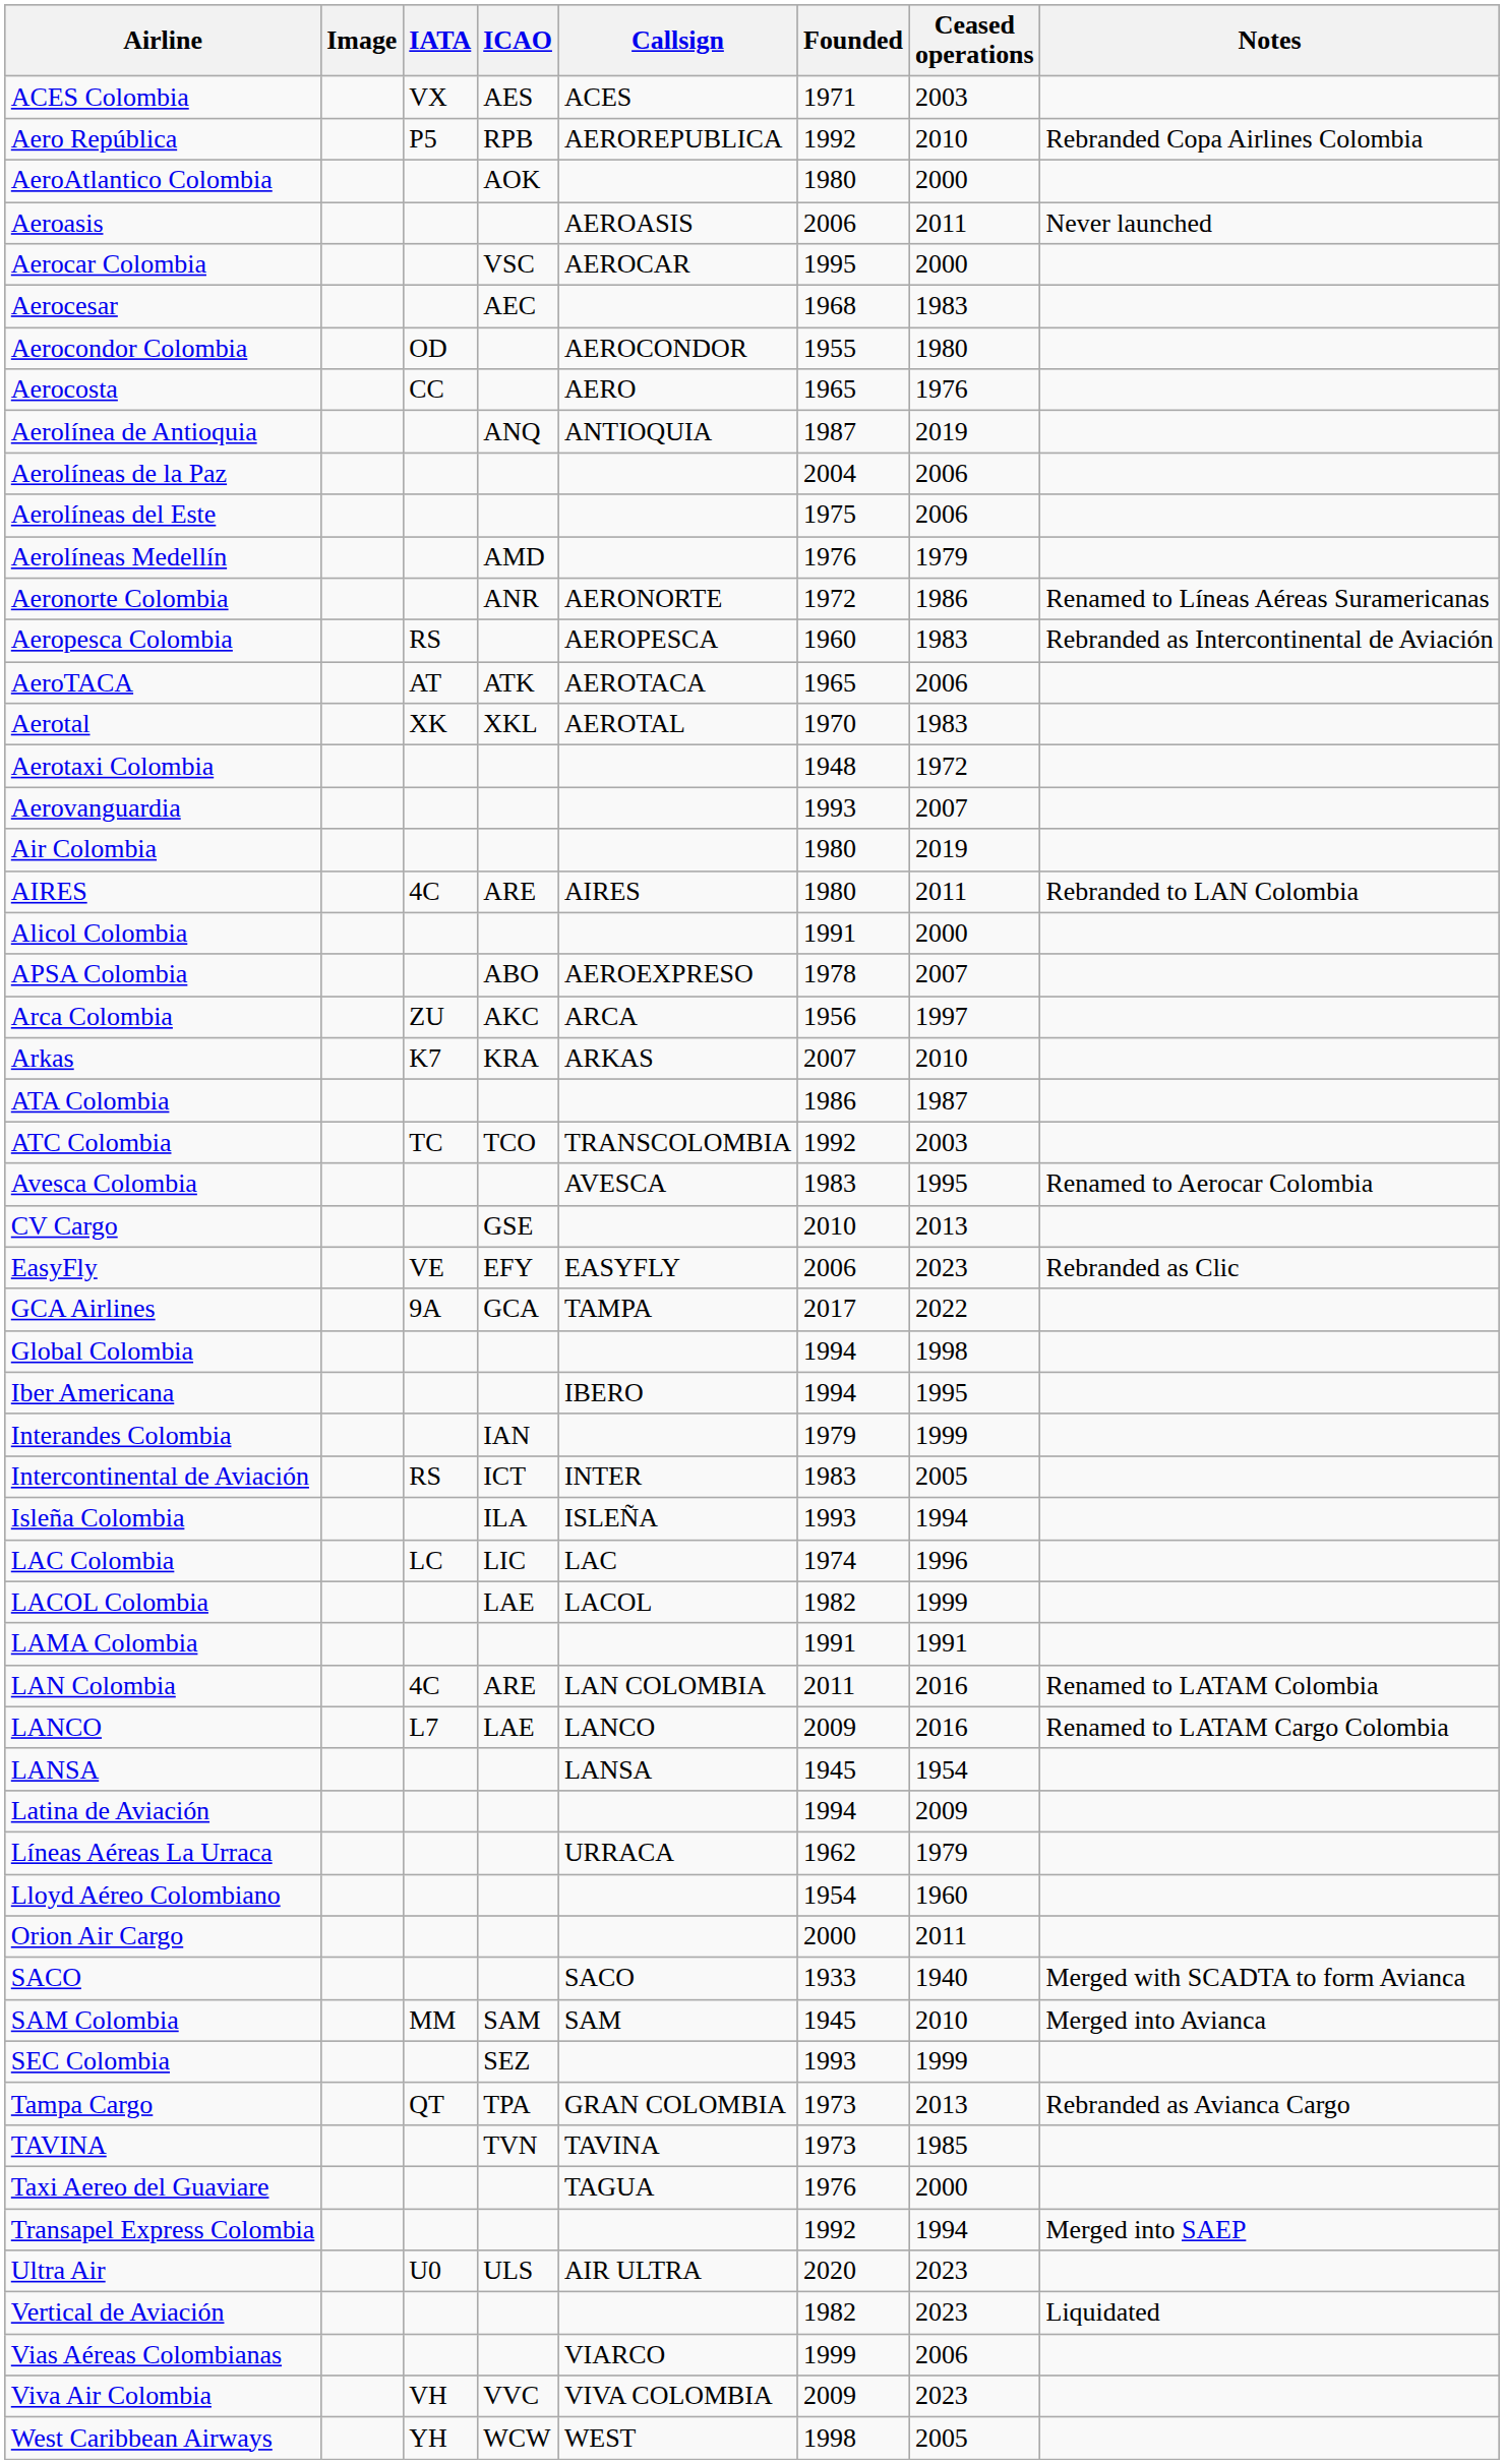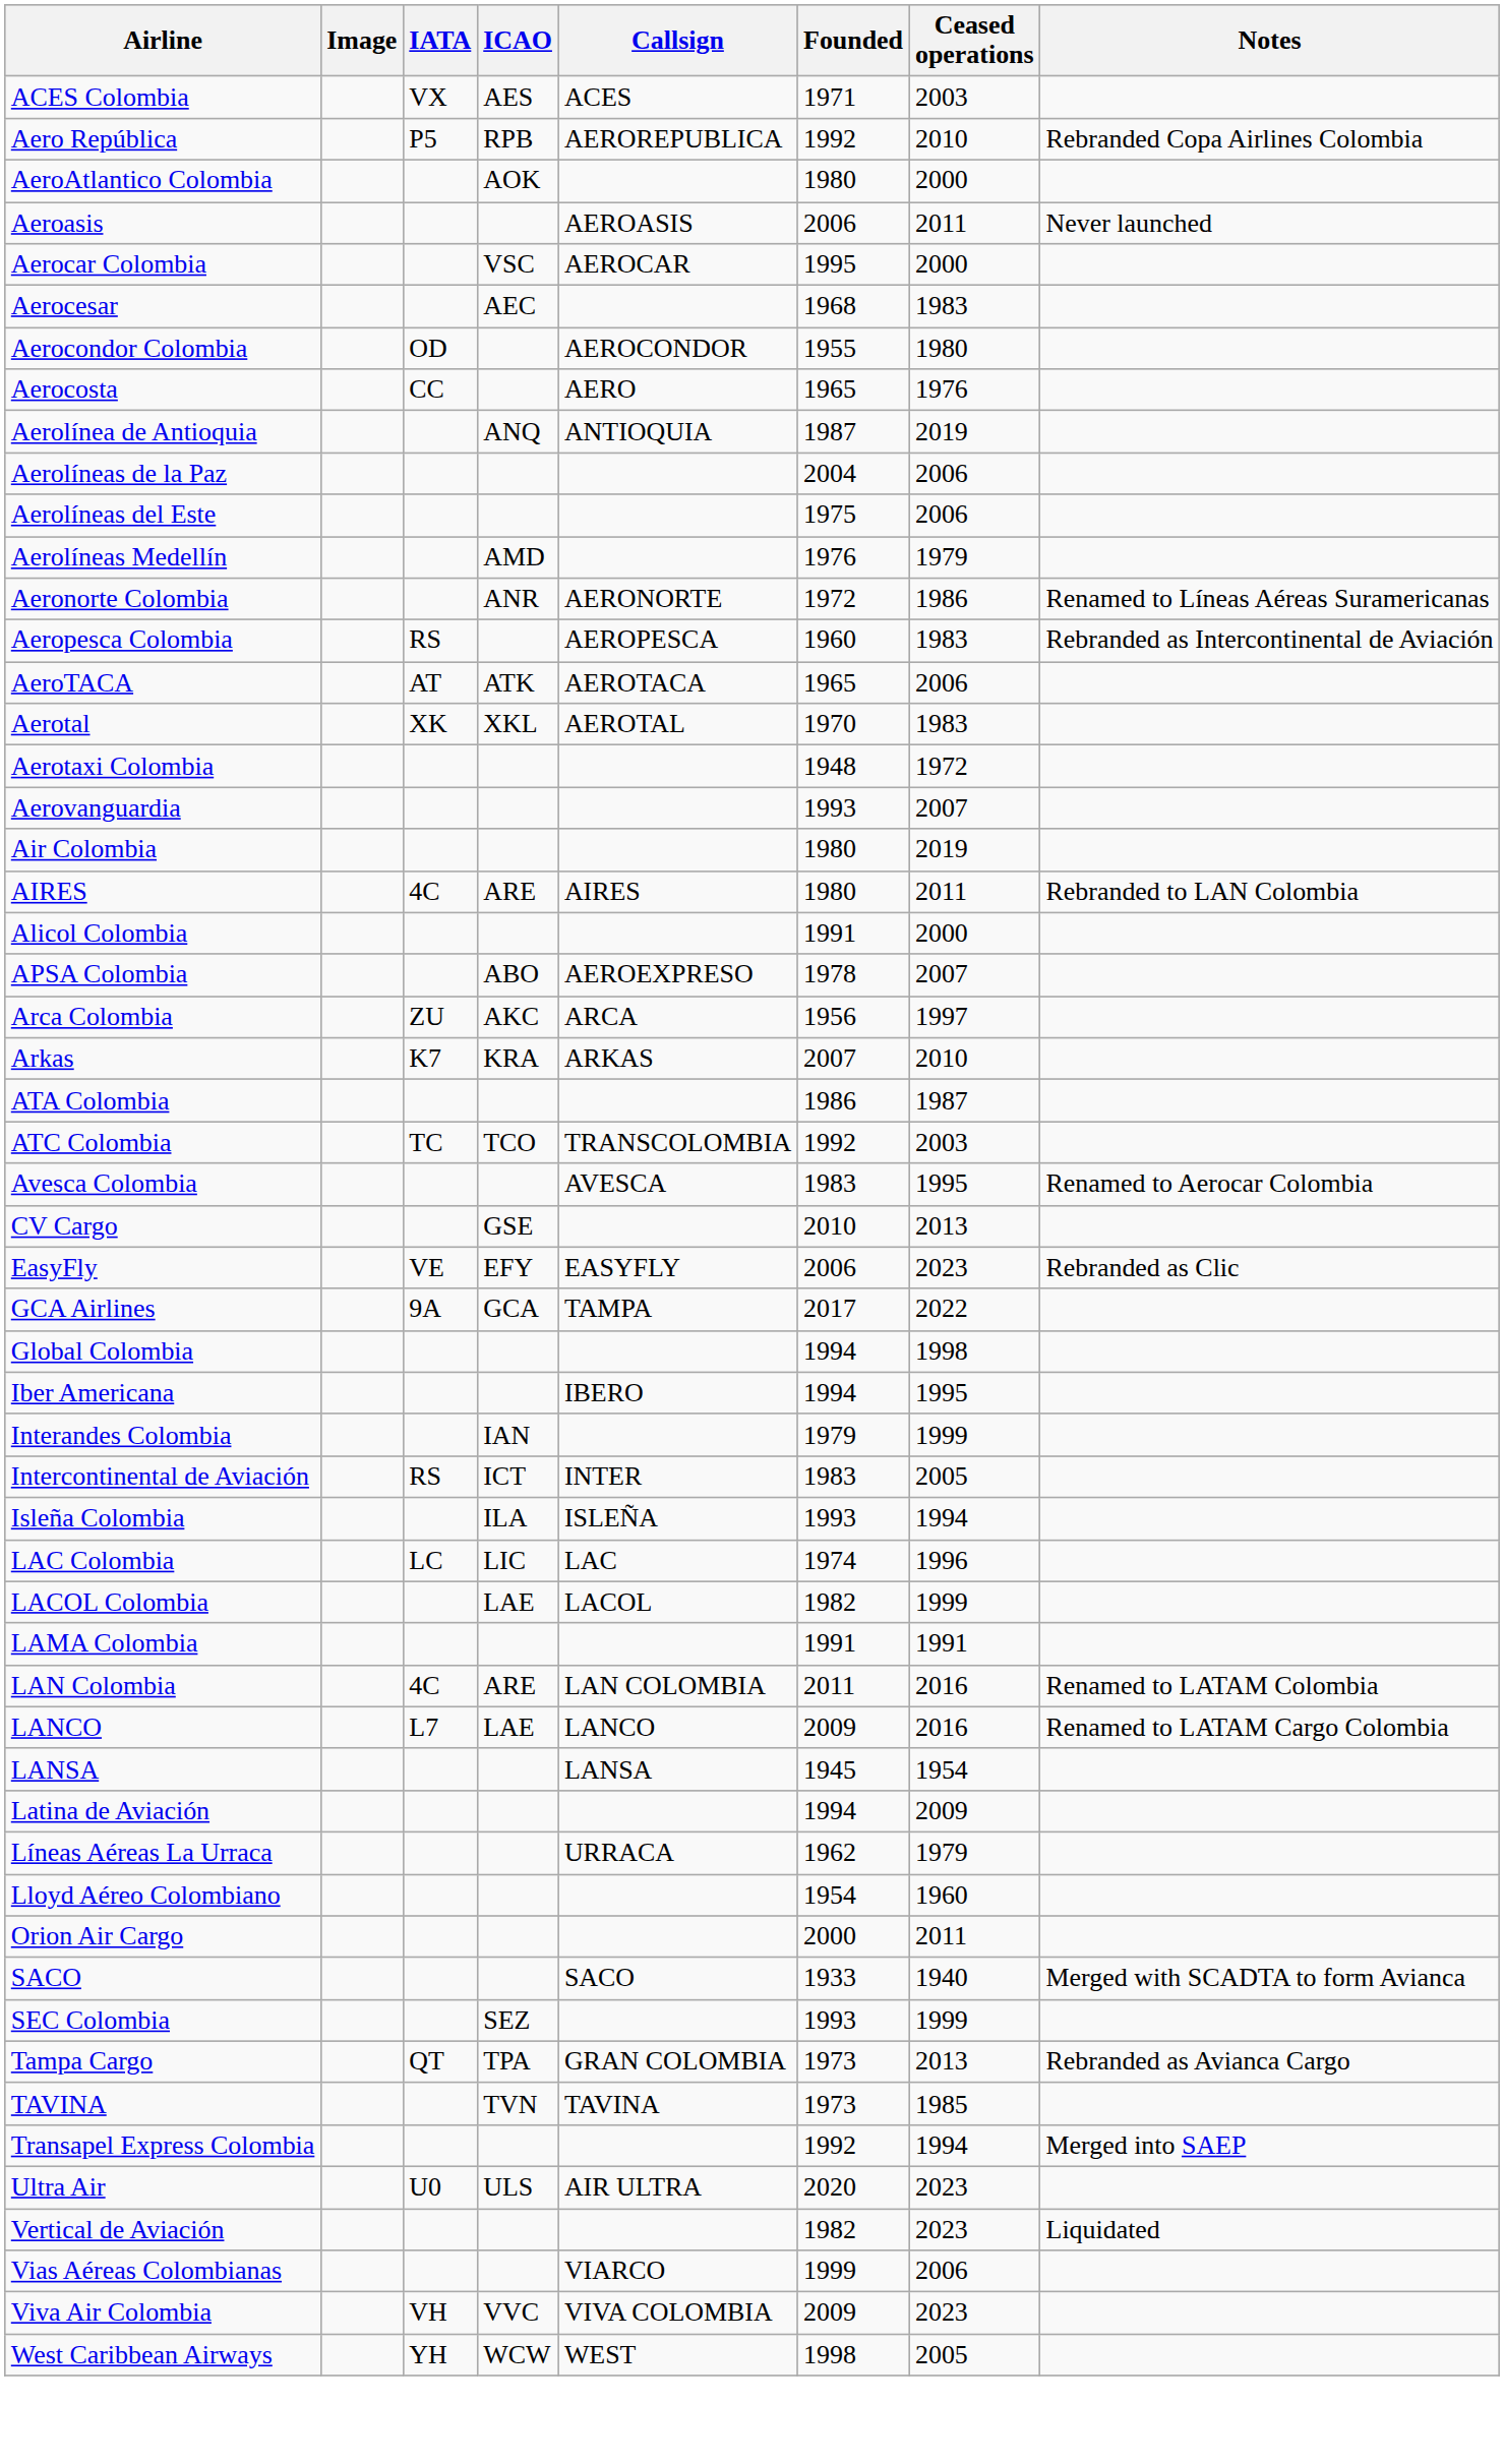- row: SAM Colombia | MM | SAM | SAM | 1945 | 2010 | Merged into Avianca
- row: Taxi Aereo del Guaviare | TAGUA | 1976 | 2000
